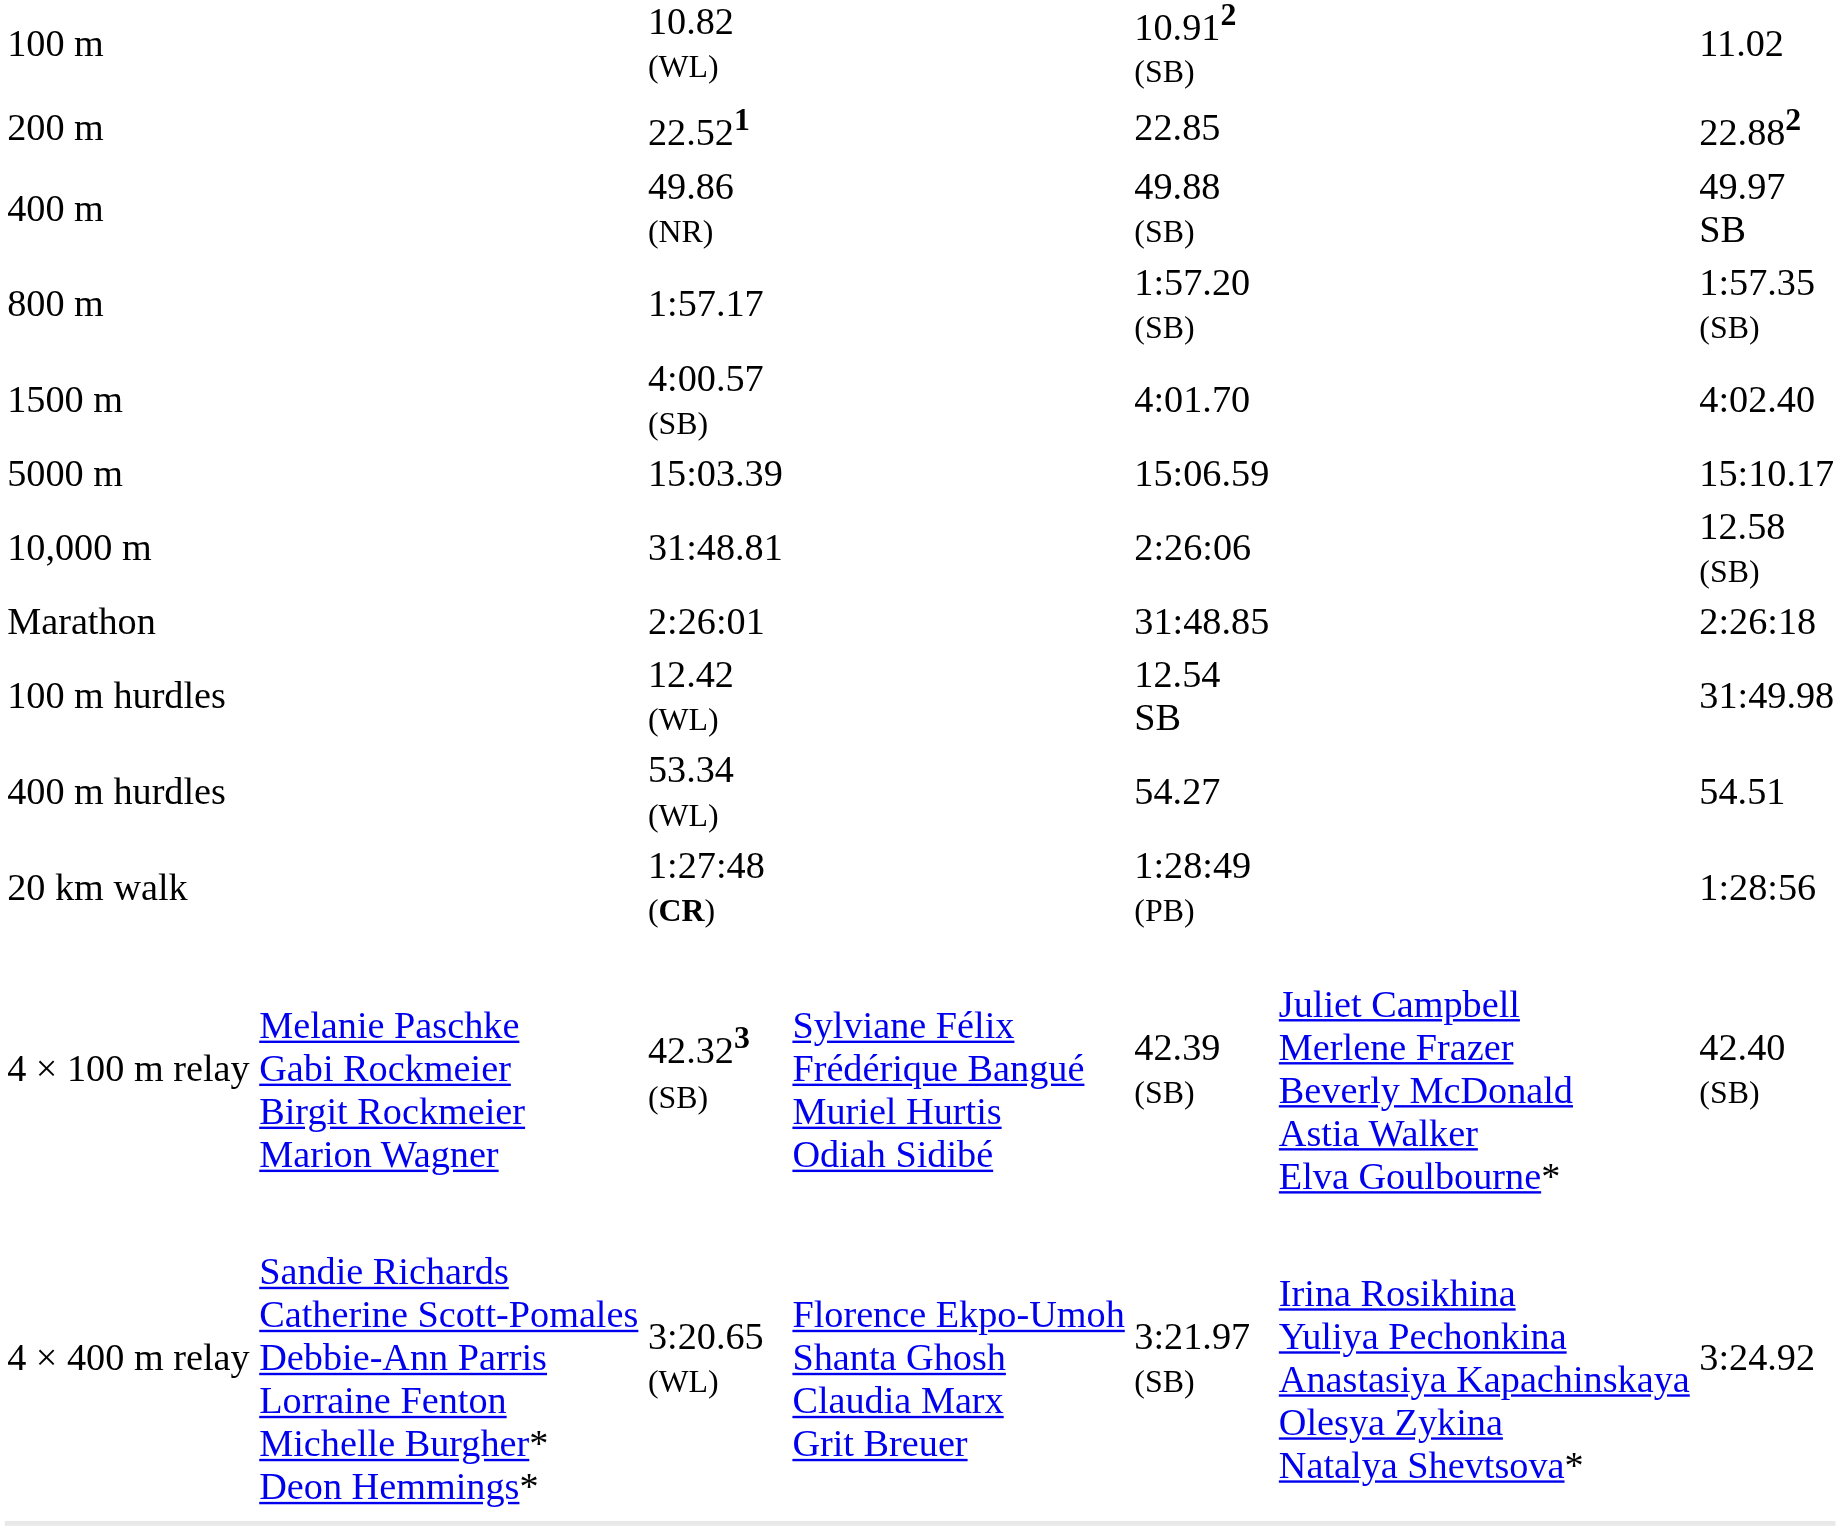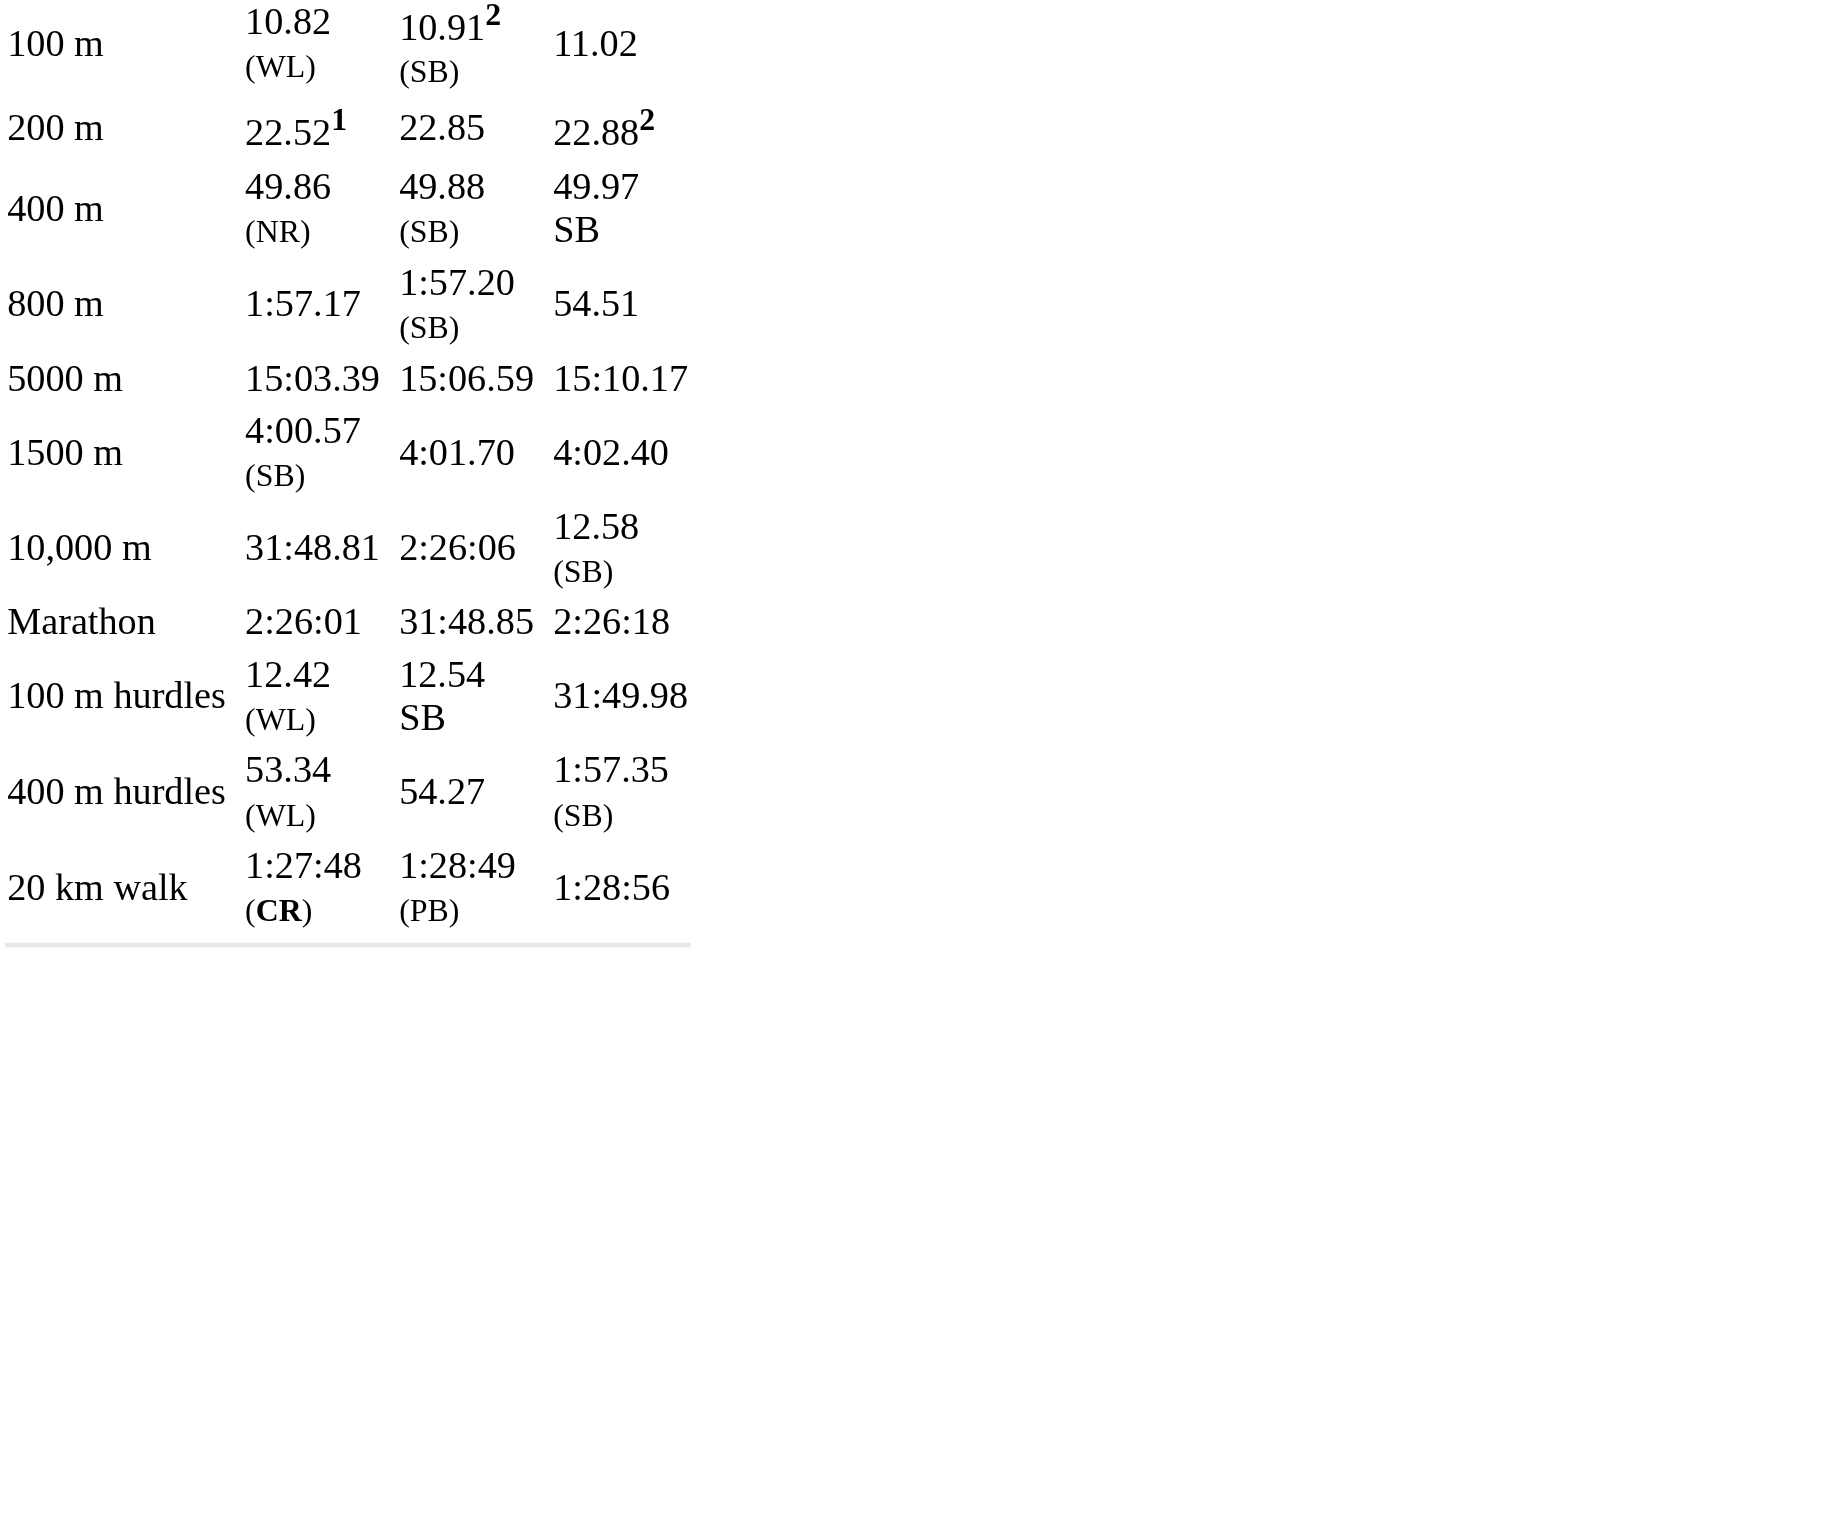1:57.17 | column 7: 1:57.35 (SB) -> 54.51
rows swapped: 4:00.57 (SB) <-> 15:03.39
53.34 (WL) | column 7: 54.51 -> 1:57.35 (SB)
- row: 4 × 100 m relay | Melanie Paschke Gabi Rockmeier Birgit Rockmeier Marion Wagner | 42.323 (SB) | Sylviane Félix Frédérique Bangué Muriel Hurtis Odiah Sidibé | 42.39 (SB) | Juliet Campbell Merlene Frazer Beverly McDonald Astia Walker Elva Goulbourne* | 42.40 (SB)
- row: 4 × 400 m relay | Sandie Richards Catherine Scott-Pomales Debbie-Ann Parris Lorraine Fenton Michelle Burgher* Deon Hemmings* | 3:20.65 (WL) | Florence Ekpo-Umoh Shanta Ghosh Claudia Marx Grit Breuer | 3:21.97 (SB) | Irina Rosikhina Yuliya Pechonkina Anastasiya Kapachinskaya Olesya Zykina Natalya Shevtsova* | 3:24.92
